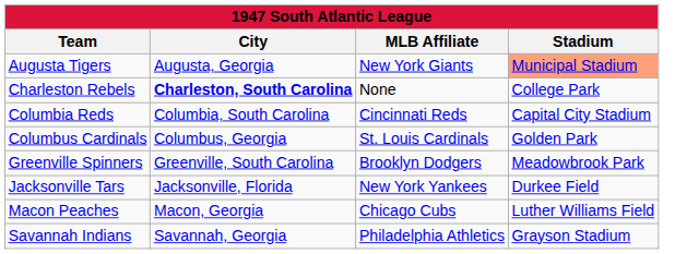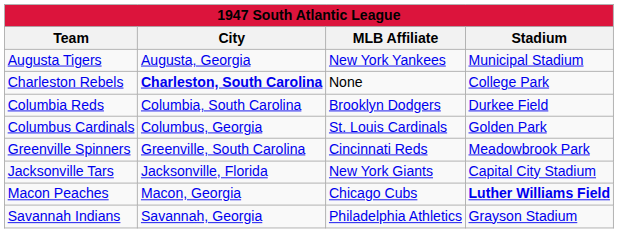Augusta Tigers | MLB Affiliate: New York Giants -> New York Yankees
Augusta Tigers | Stadium: lightsalmon background -> no background
Columbia Reds | MLB Affiliate: Cincinnati Reds -> Brooklyn Dodgers
Columbia Reds | Stadium: Capital City Stadium -> Durkee Field
Greenville Spinners | MLB Affiliate: Brooklyn Dodgers -> Cincinnati Reds
Jacksonville Tars | MLB Affiliate: New York Yankees -> New York Giants
Jacksonville Tars | Stadium: Durkee Field -> Capital City Stadium
Macon Peaches | Stadium: normal -> bold
